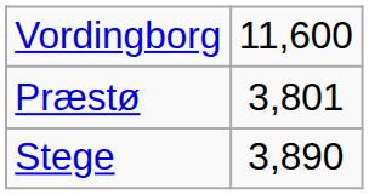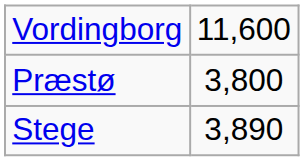Præstø | column 2: 3,801 -> 3,800
